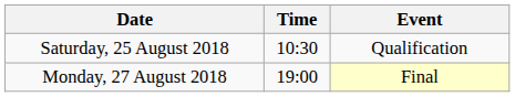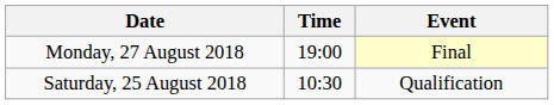rows swapped: Saturday, 25 August 2018 <-> Monday, 27 August 2018
